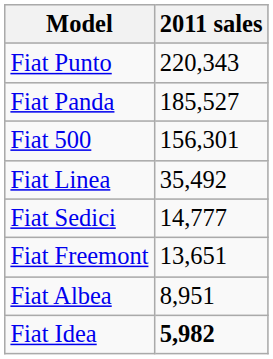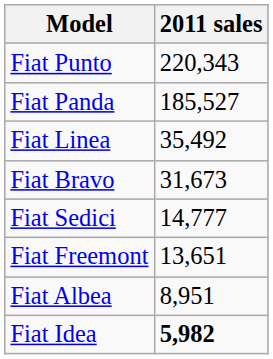- row: Fiat 500 | 156,301
+ row: Fiat Bravo | 31,673
